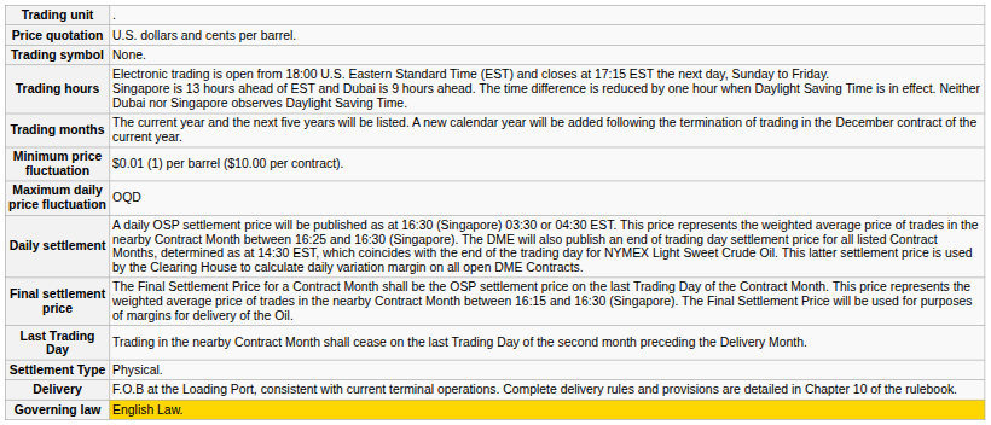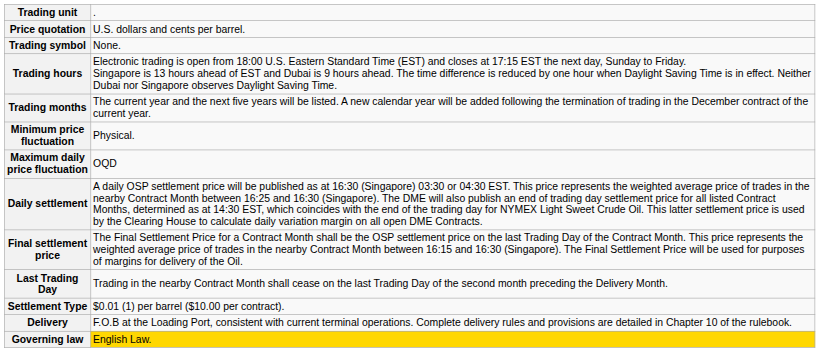Minimum price fluctuation | column 2: $0.01 (1) per barrel ($10.00 per contract). -> Physical.
Settlement Type | column 2: Physical. -> $0.01 (1) per barrel ($10.00 per contract).
